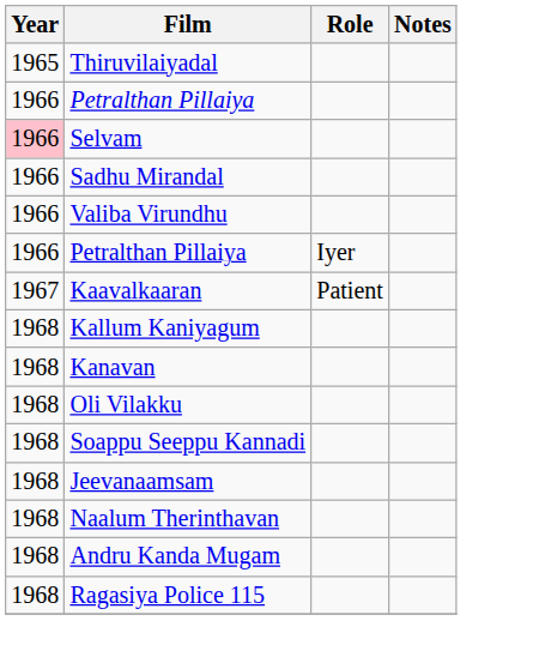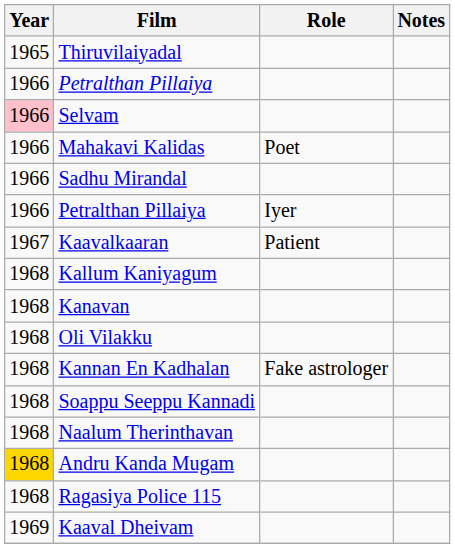+ row: 1966 | Mahakavi Kalidas | Poet
- row: 1966 | Valiba Virundhu
+ row: 1968 | Kannan En Kadhalan | Fake astrologer
- row: 1968 | Jeevanaamsam
Andru Kanda Mugam | Year: no background -> gold background
+ row: 1969 | Kaaval Dheivam
